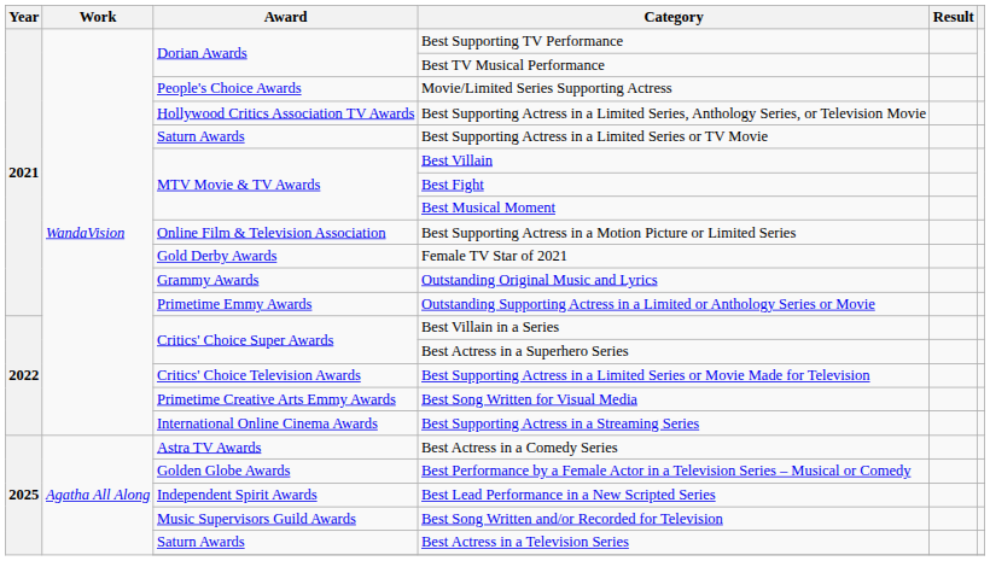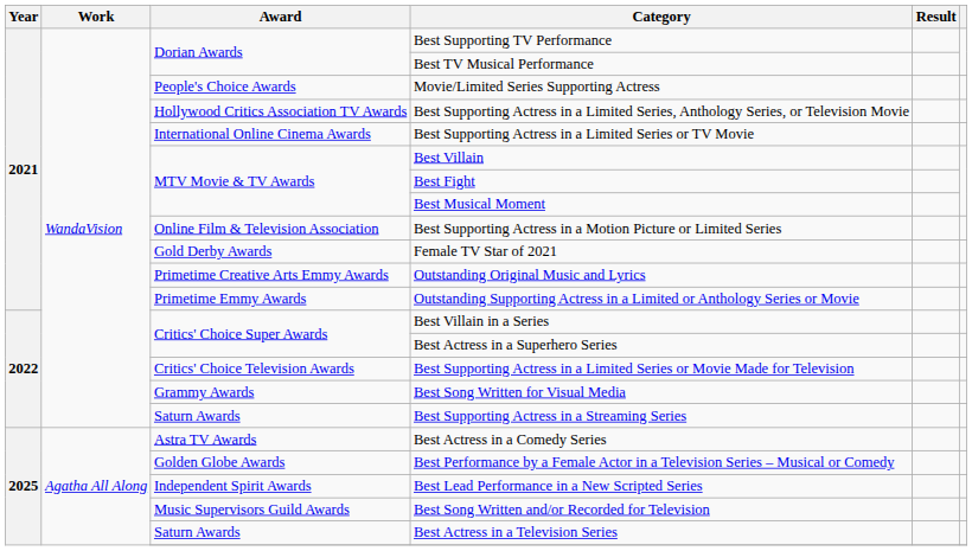Best Supporting Actress in a Limited Series or TV Movie | Award: Saturn Awards -> International Online Cinema Awards
Outstanding Original Music and Lyrics | Award: Grammy Awards -> Primetime Creative Arts Emmy Awards
Best Song Written for Visual Media | Award: Primetime Creative Arts Emmy Awards -> Grammy Awards
Best Supporting Actress in a Streaming Series | Award: International Online Cinema Awards -> Saturn Awards
